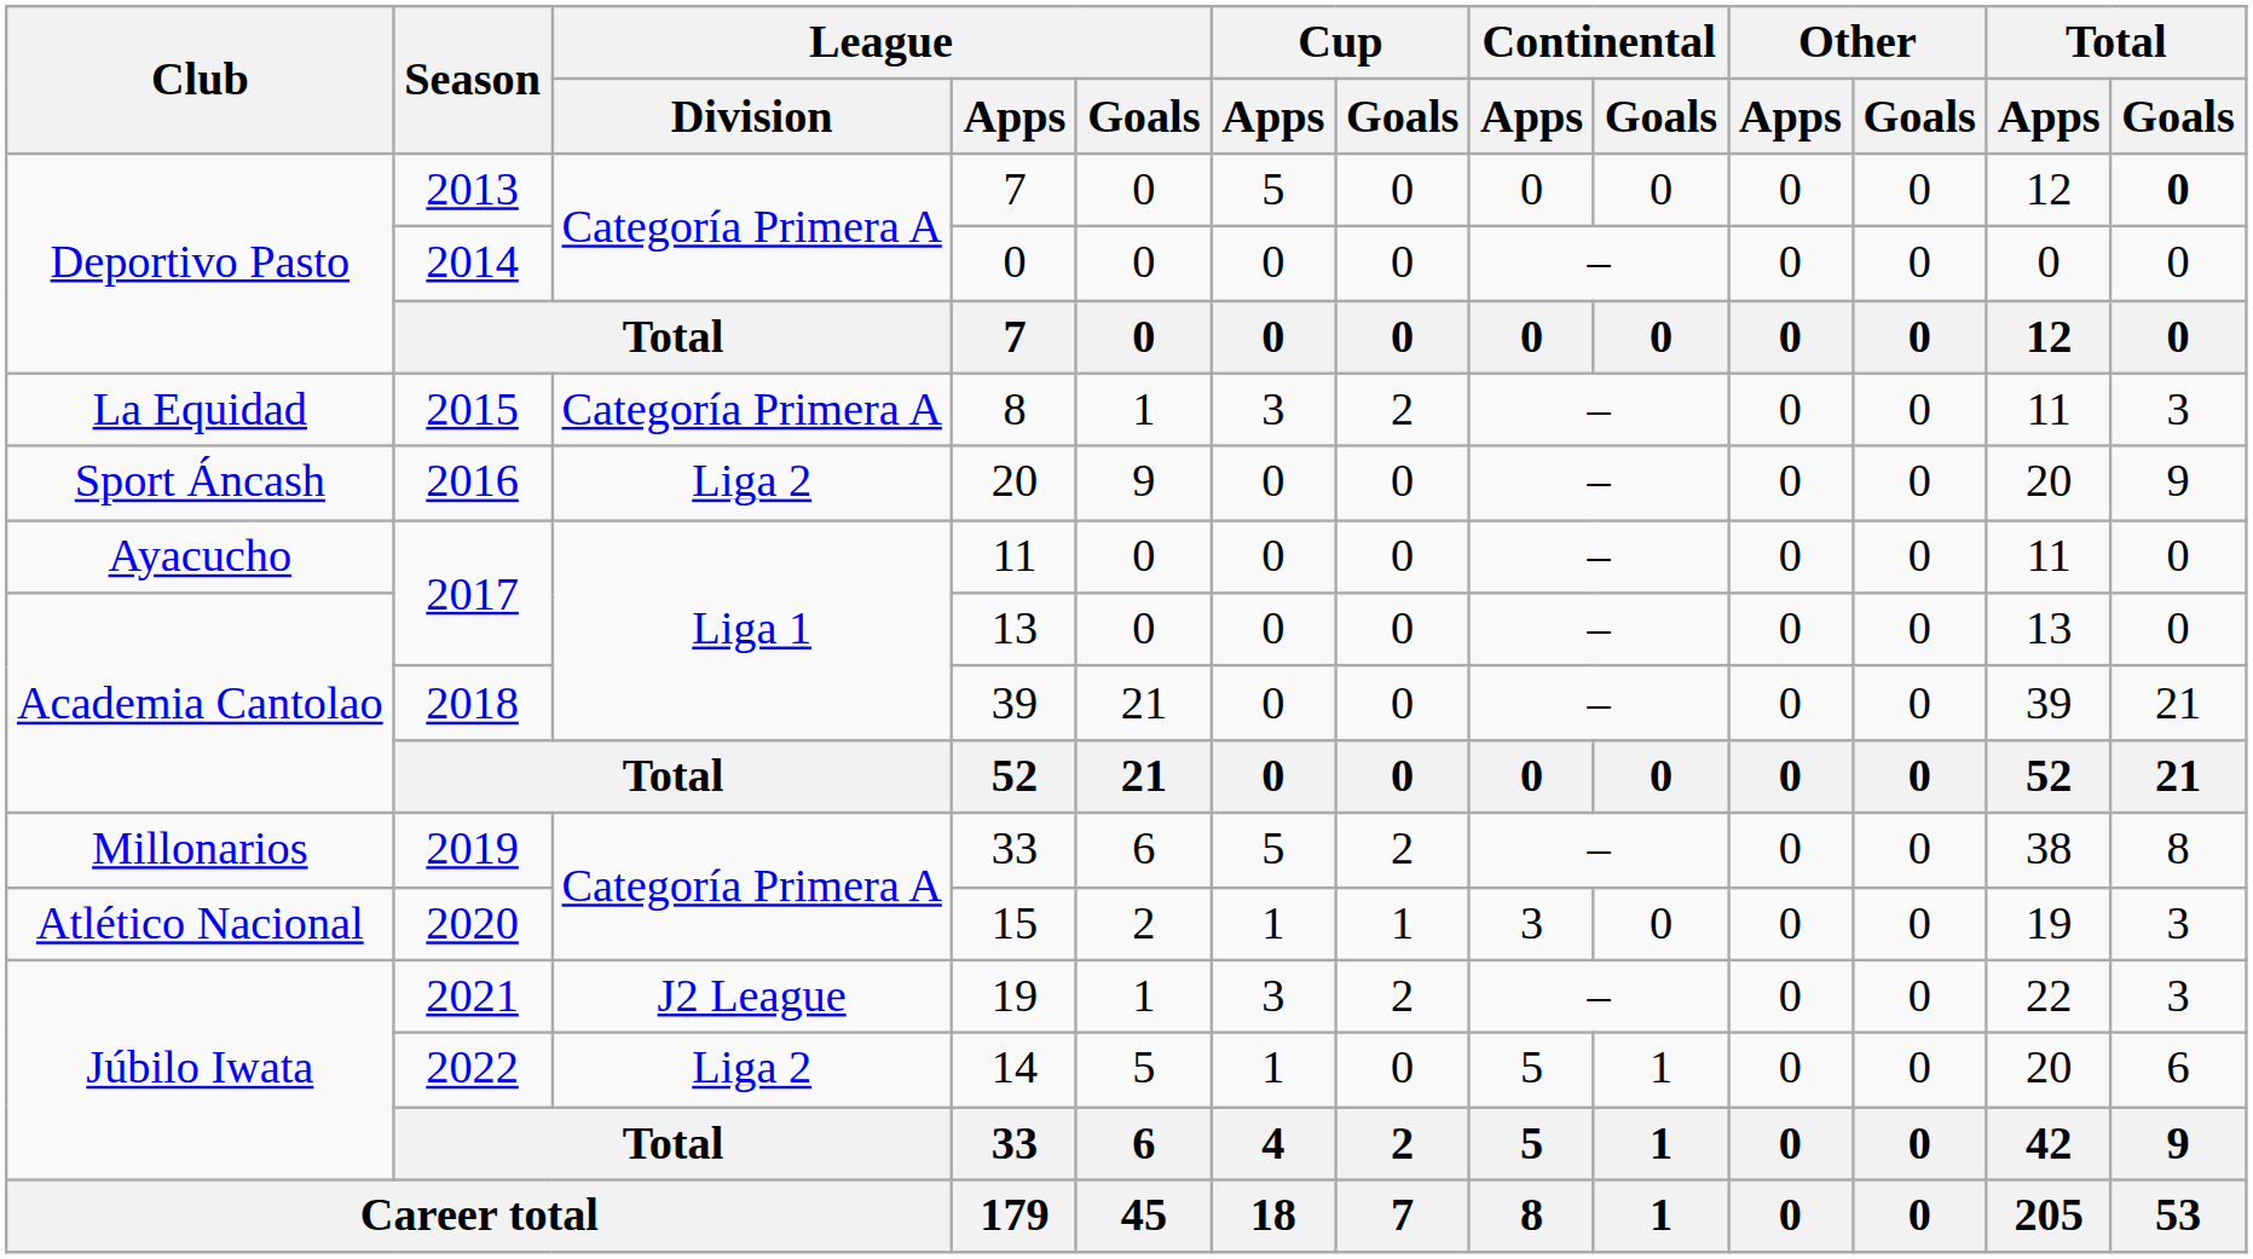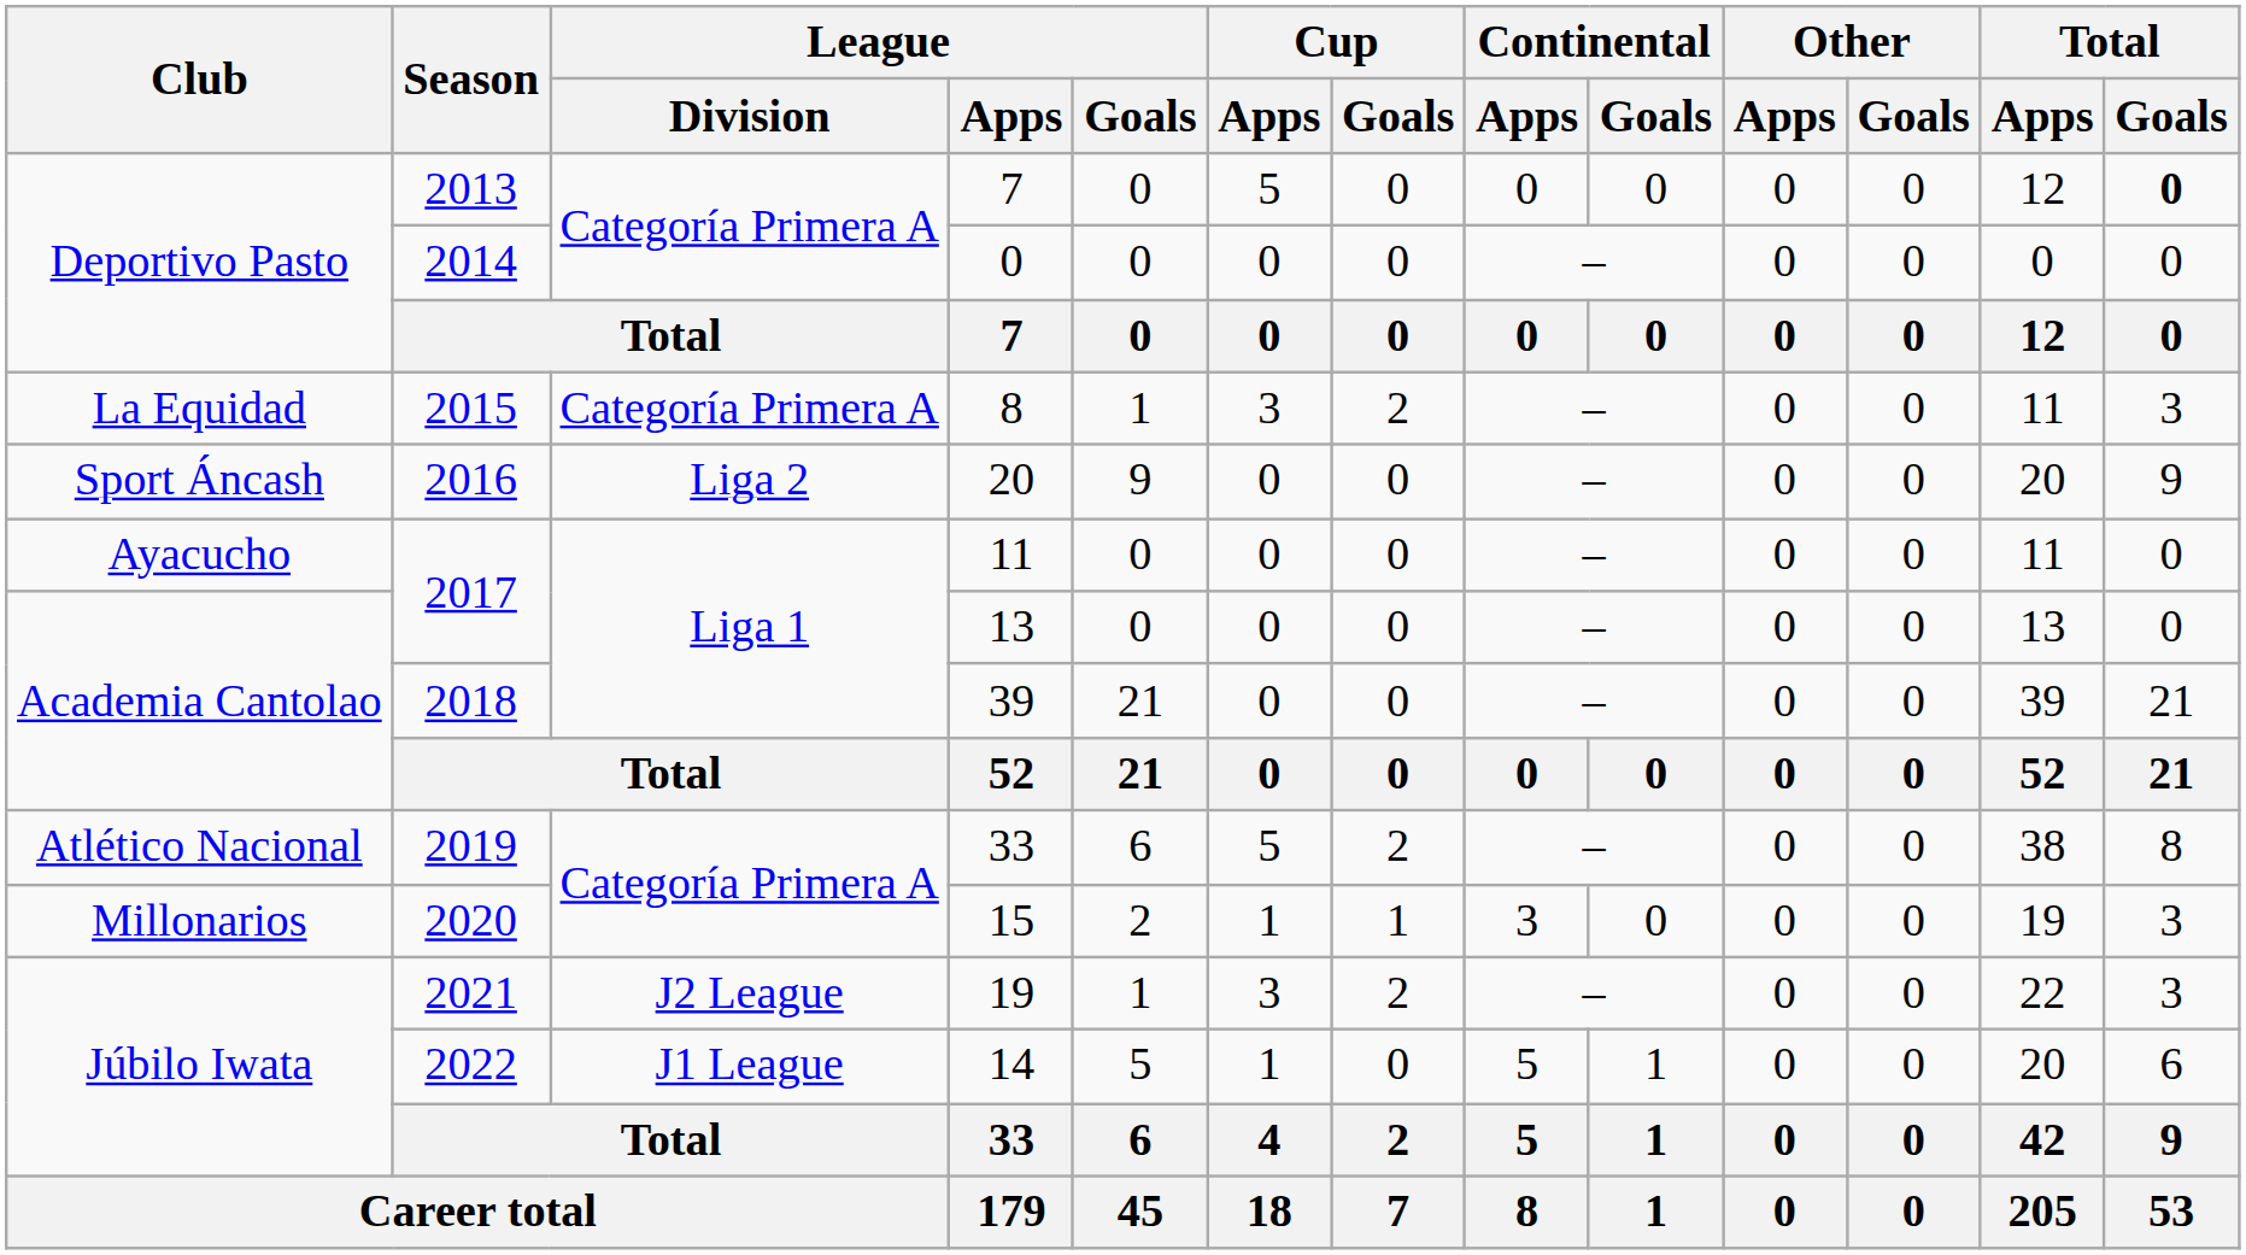2019 / 33 | Club: Millonarios -> Atlético Nacional
15 | Club: Atlético Nacional -> Millonarios
14 | League / Division: Liga 2 -> J1 League
